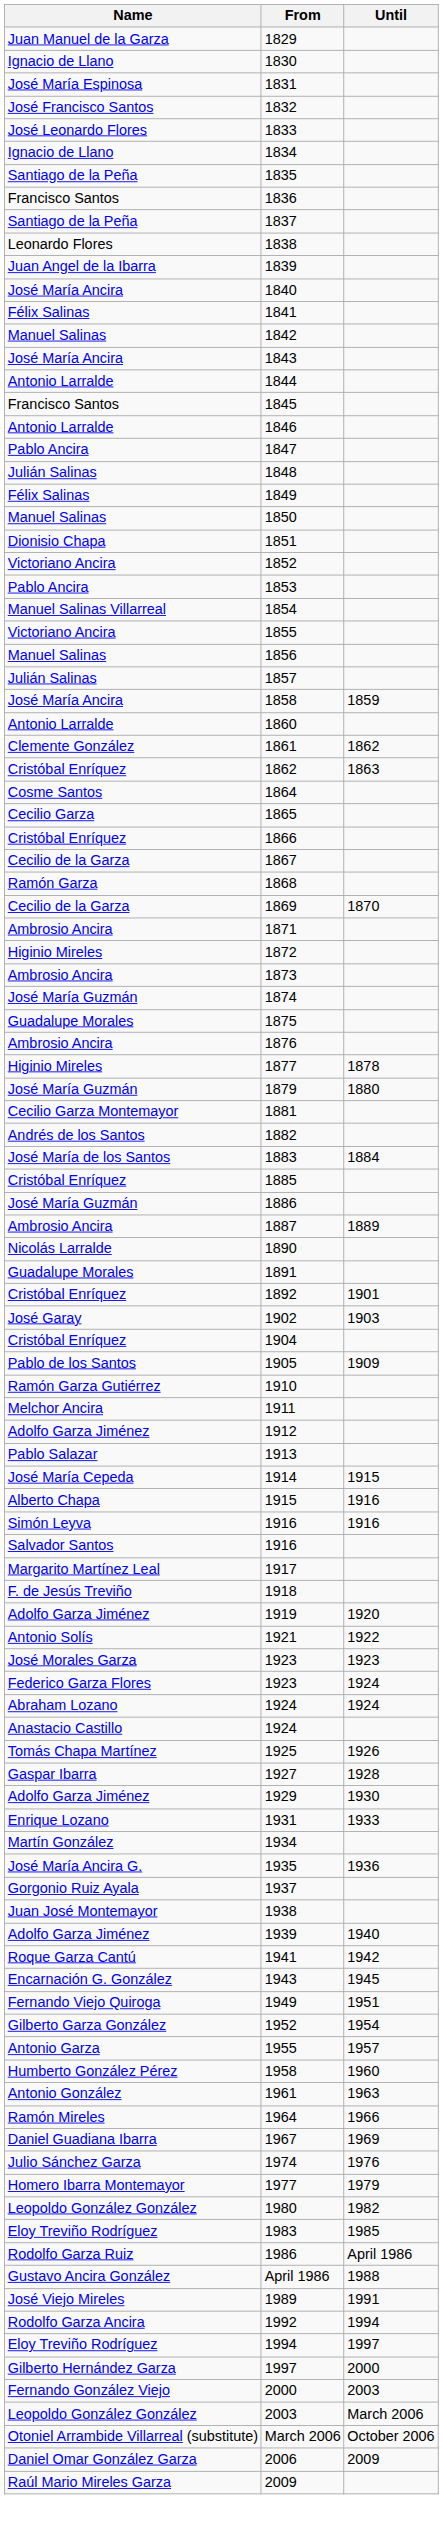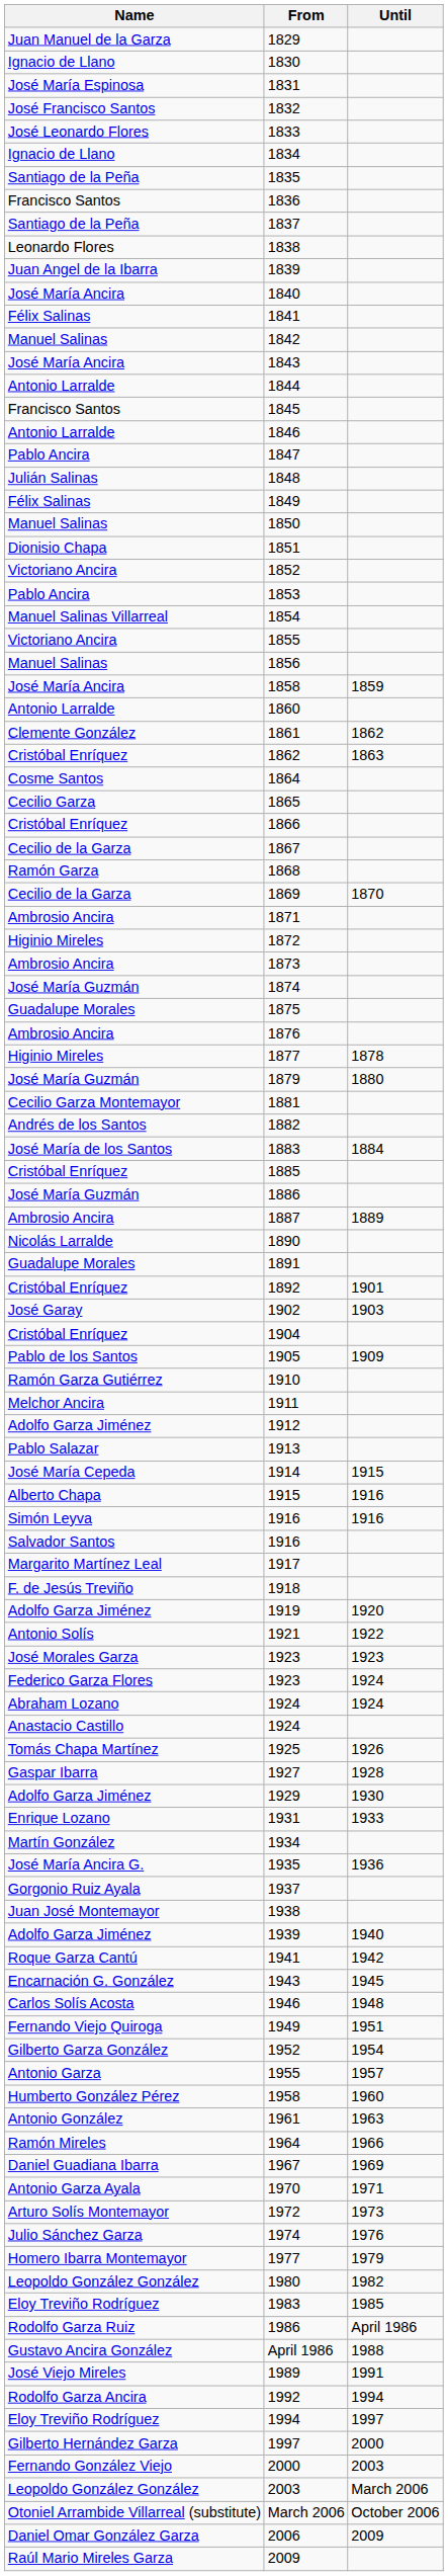- row: Julián Salinas | 1857
+ row: Carlos Solís Acosta | 1946 | 1948
+ row: Antonio Garza Ayala | 1970 | 1971
+ row: Arturo Solís Montemayor | 1972 | 1973
